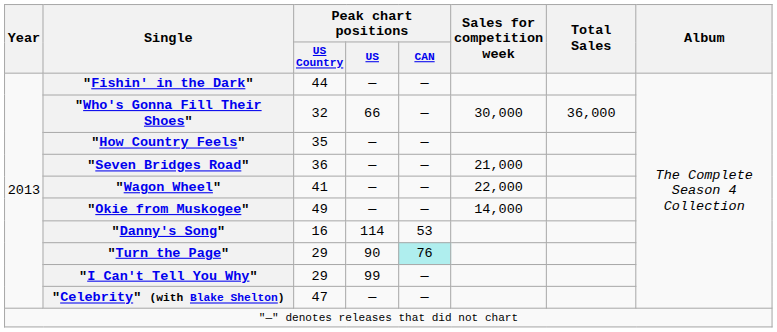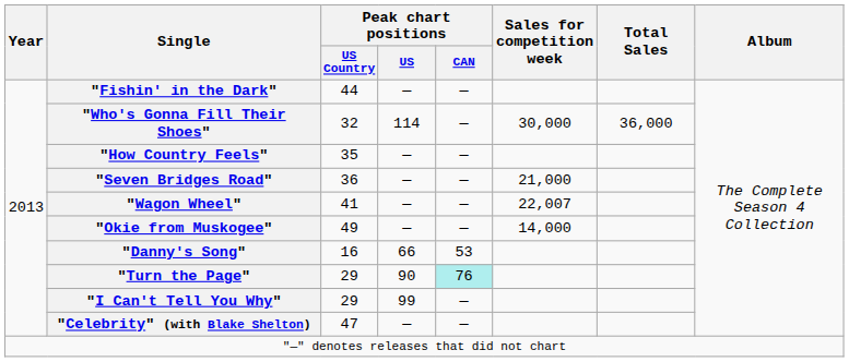"Who's Gonna Fill Their Shoes" | Peak chart positions / US: 66 -> 114
"Wagon Wheel" | Sales for competition week: 22,000 -> 22,007
"Danny's Song" | Peak chart positions / US: 114 -> 66
